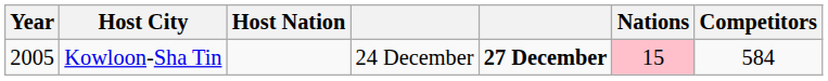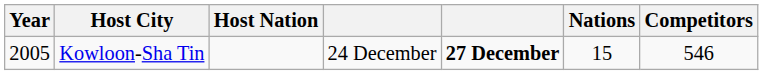Kowloon-Sha Tin | Nations: pink background -> no background
Kowloon-Sha Tin | Competitors: 584 -> 546
